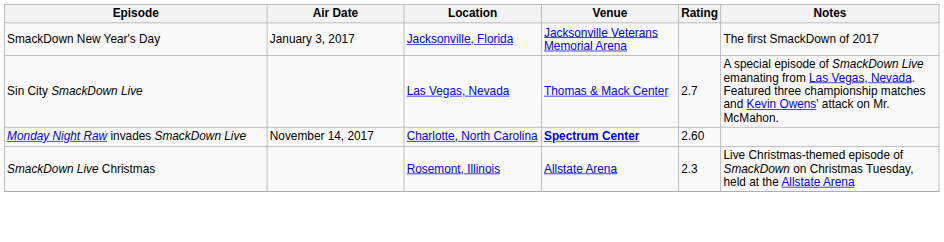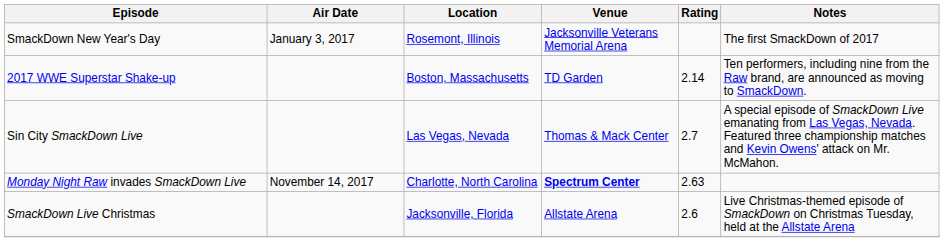SmackDown New Year's Day | Location: Jacksonville, Florida -> Rosemont, Illinois
+ row: 2017 WWE Superstar Shake-up | Boston, Massachusetts | TD Garden | 2.14 | Ten performers, including nine from the Raw brand, are announced as moving to SmackDown.
Monday Night Raw invades SmackDown Live | Rating: 2.60 -> 2.63
SmackDown Live Christmas | Location: Rosemont, Illinois -> Jacksonville, Florida
SmackDown Live Christmas | Rating: 2.3 -> 2.6
